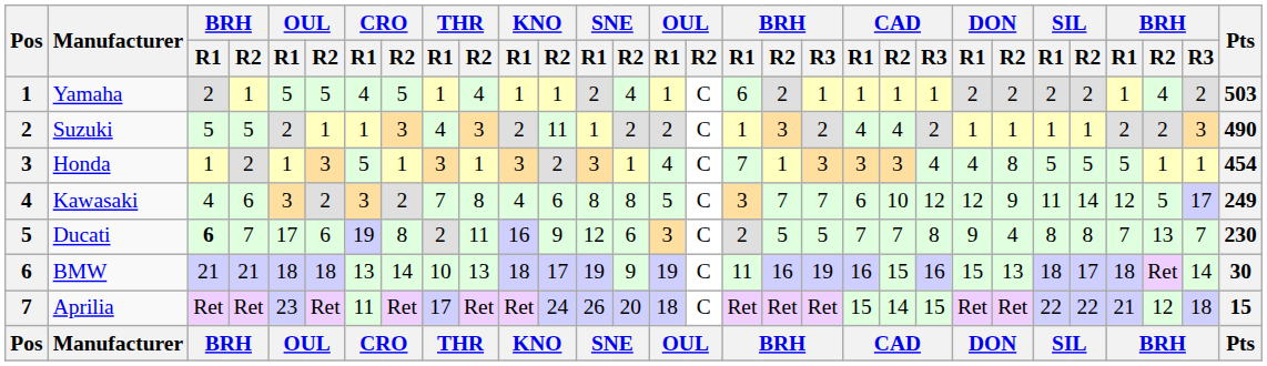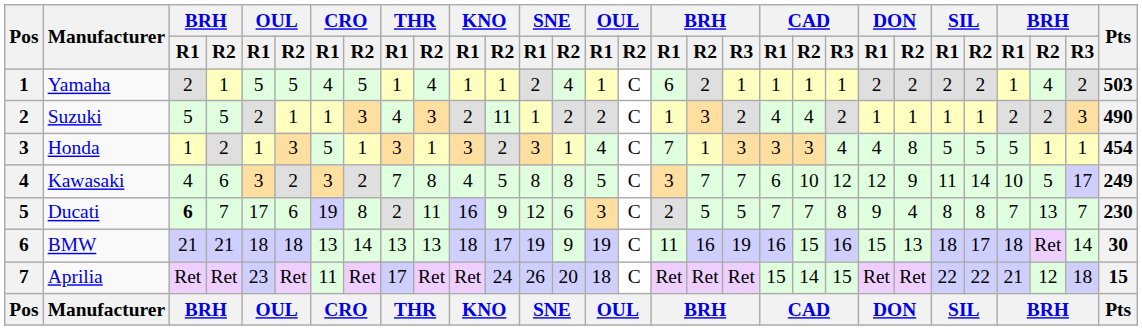Kawasaki | KNO / R2: 6 -> 5
Kawasaki | column 27: 12 -> 10
BMW | THR / R1: 10 -> 13
